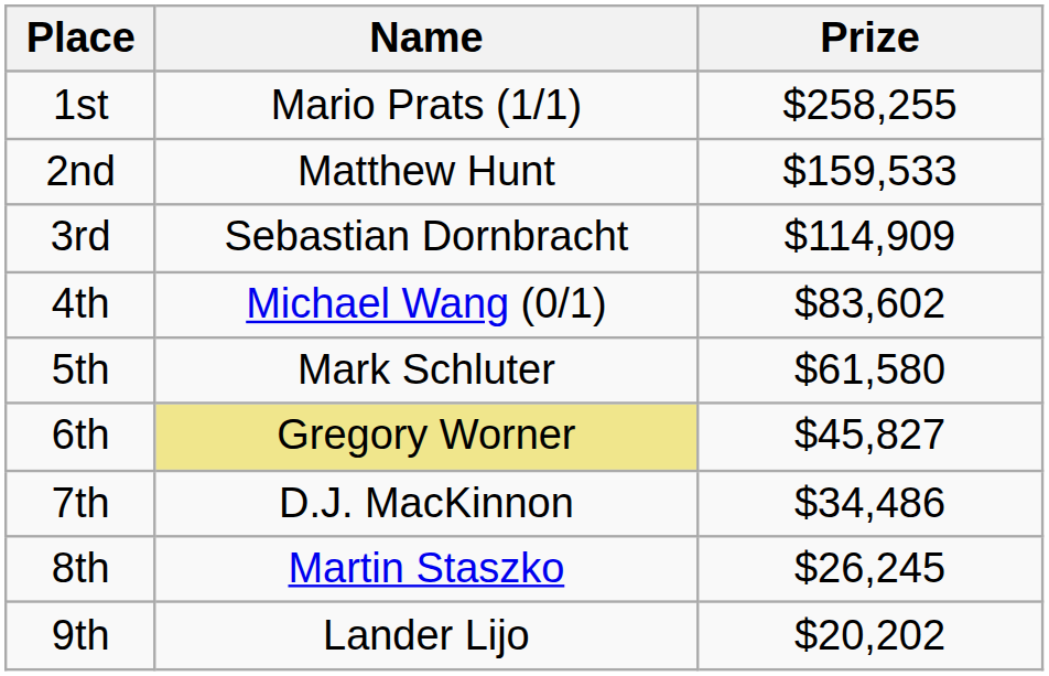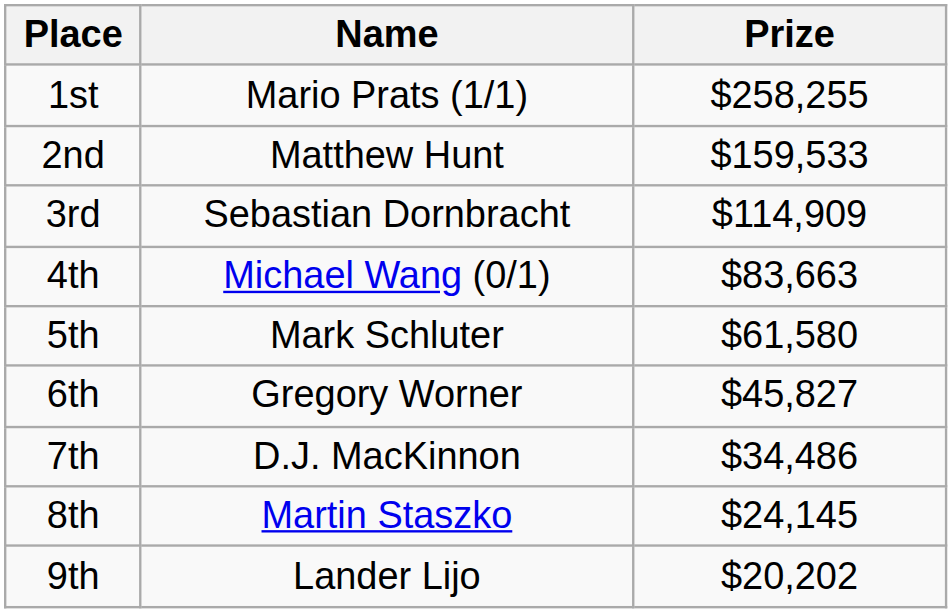4th | Prize: $83,602 -> $83,663
6th | Name: khaki background -> no background
8th | Prize: $26,245 -> $24,145
